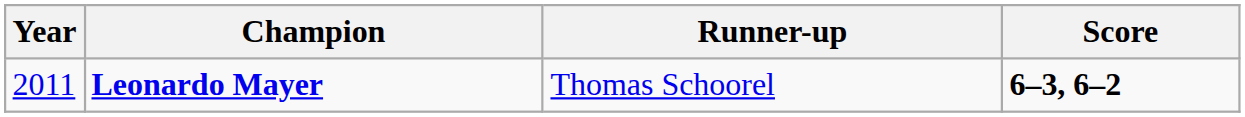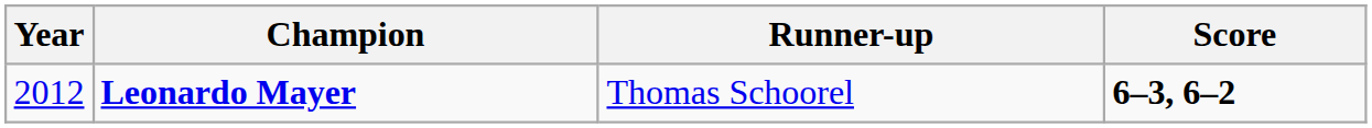Leonardo Mayer | Year: 2011 -> 2012
